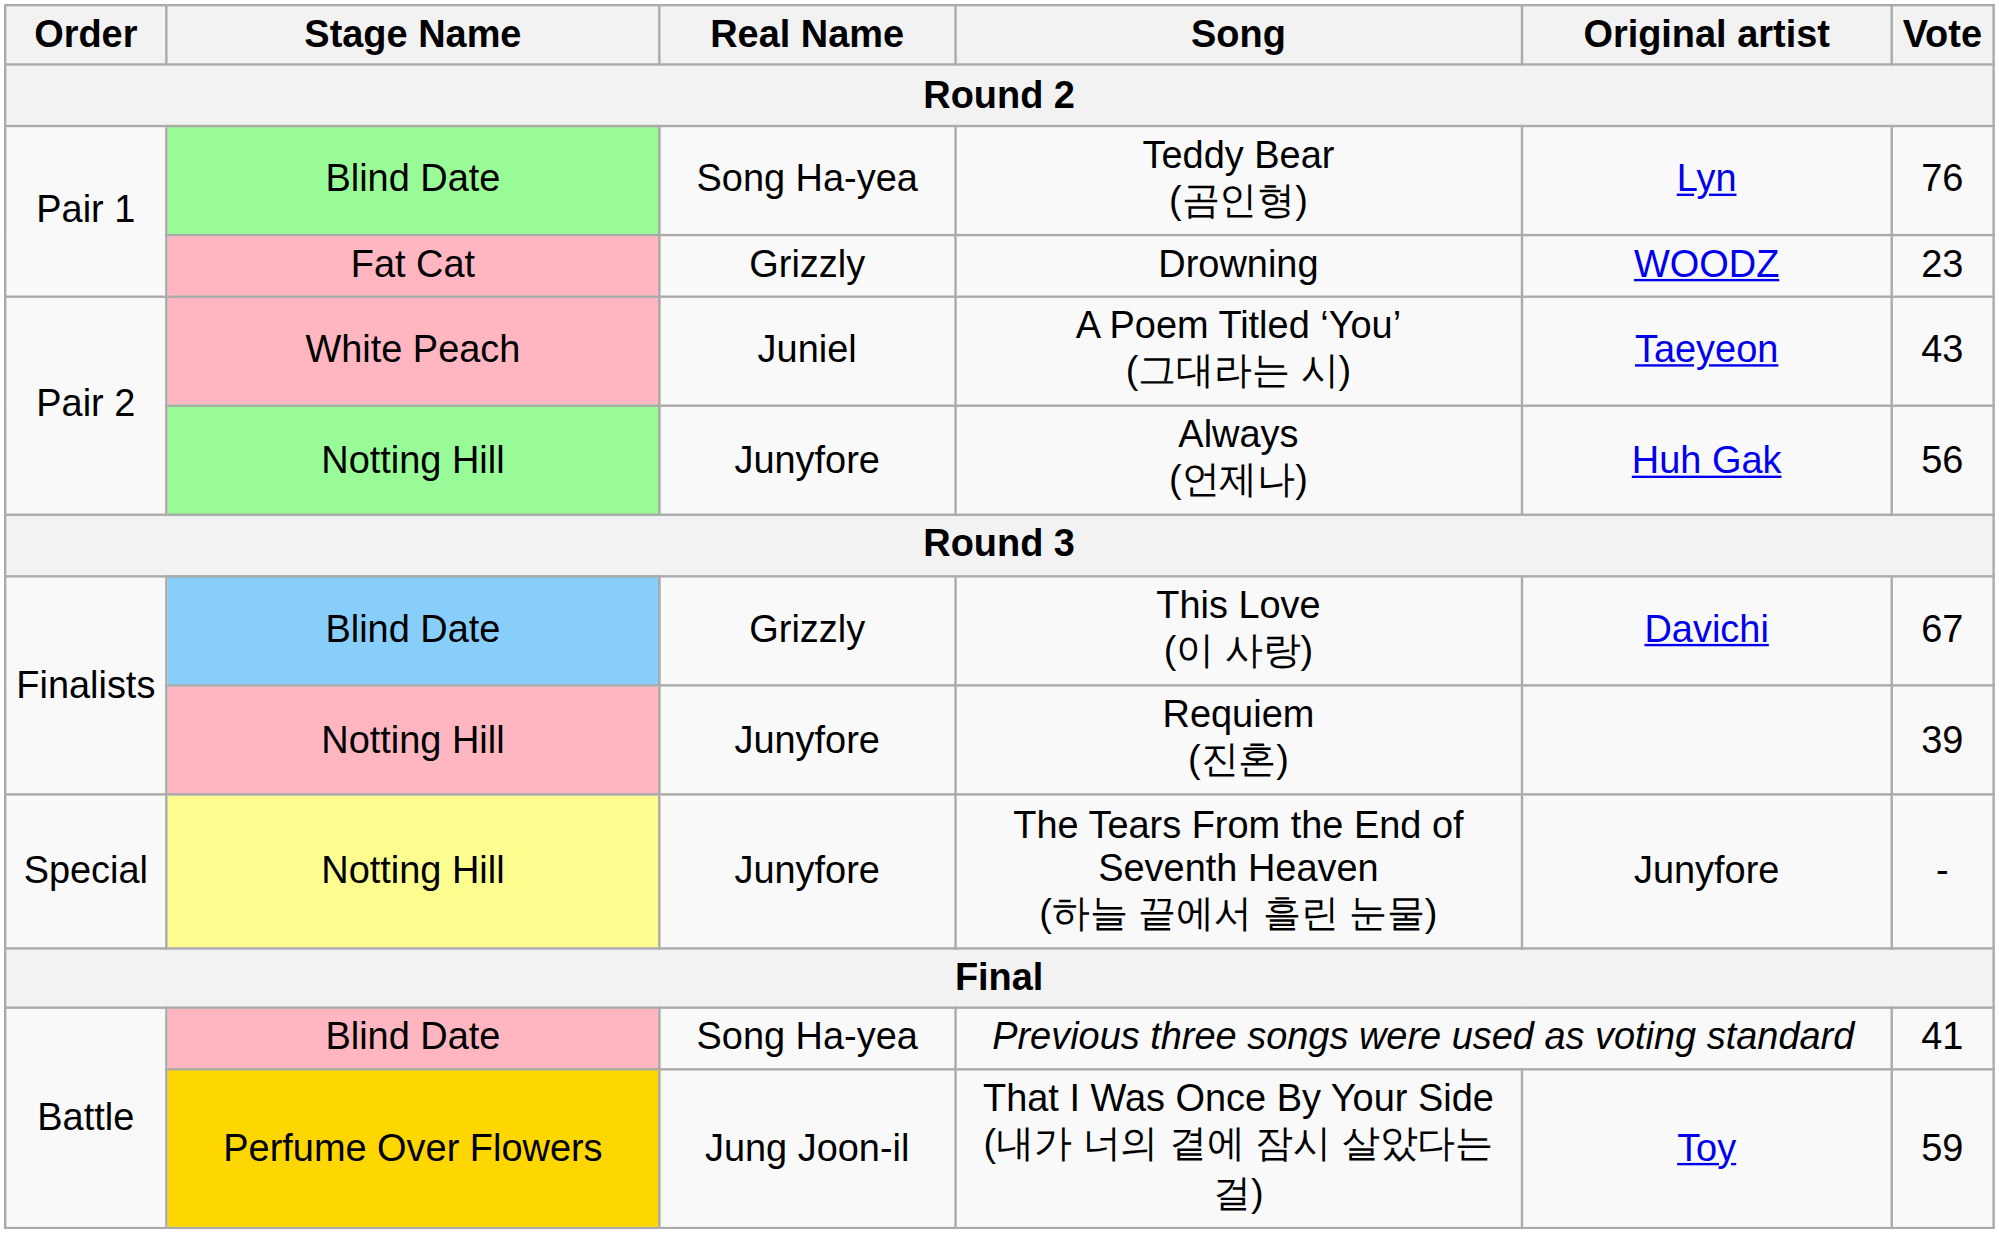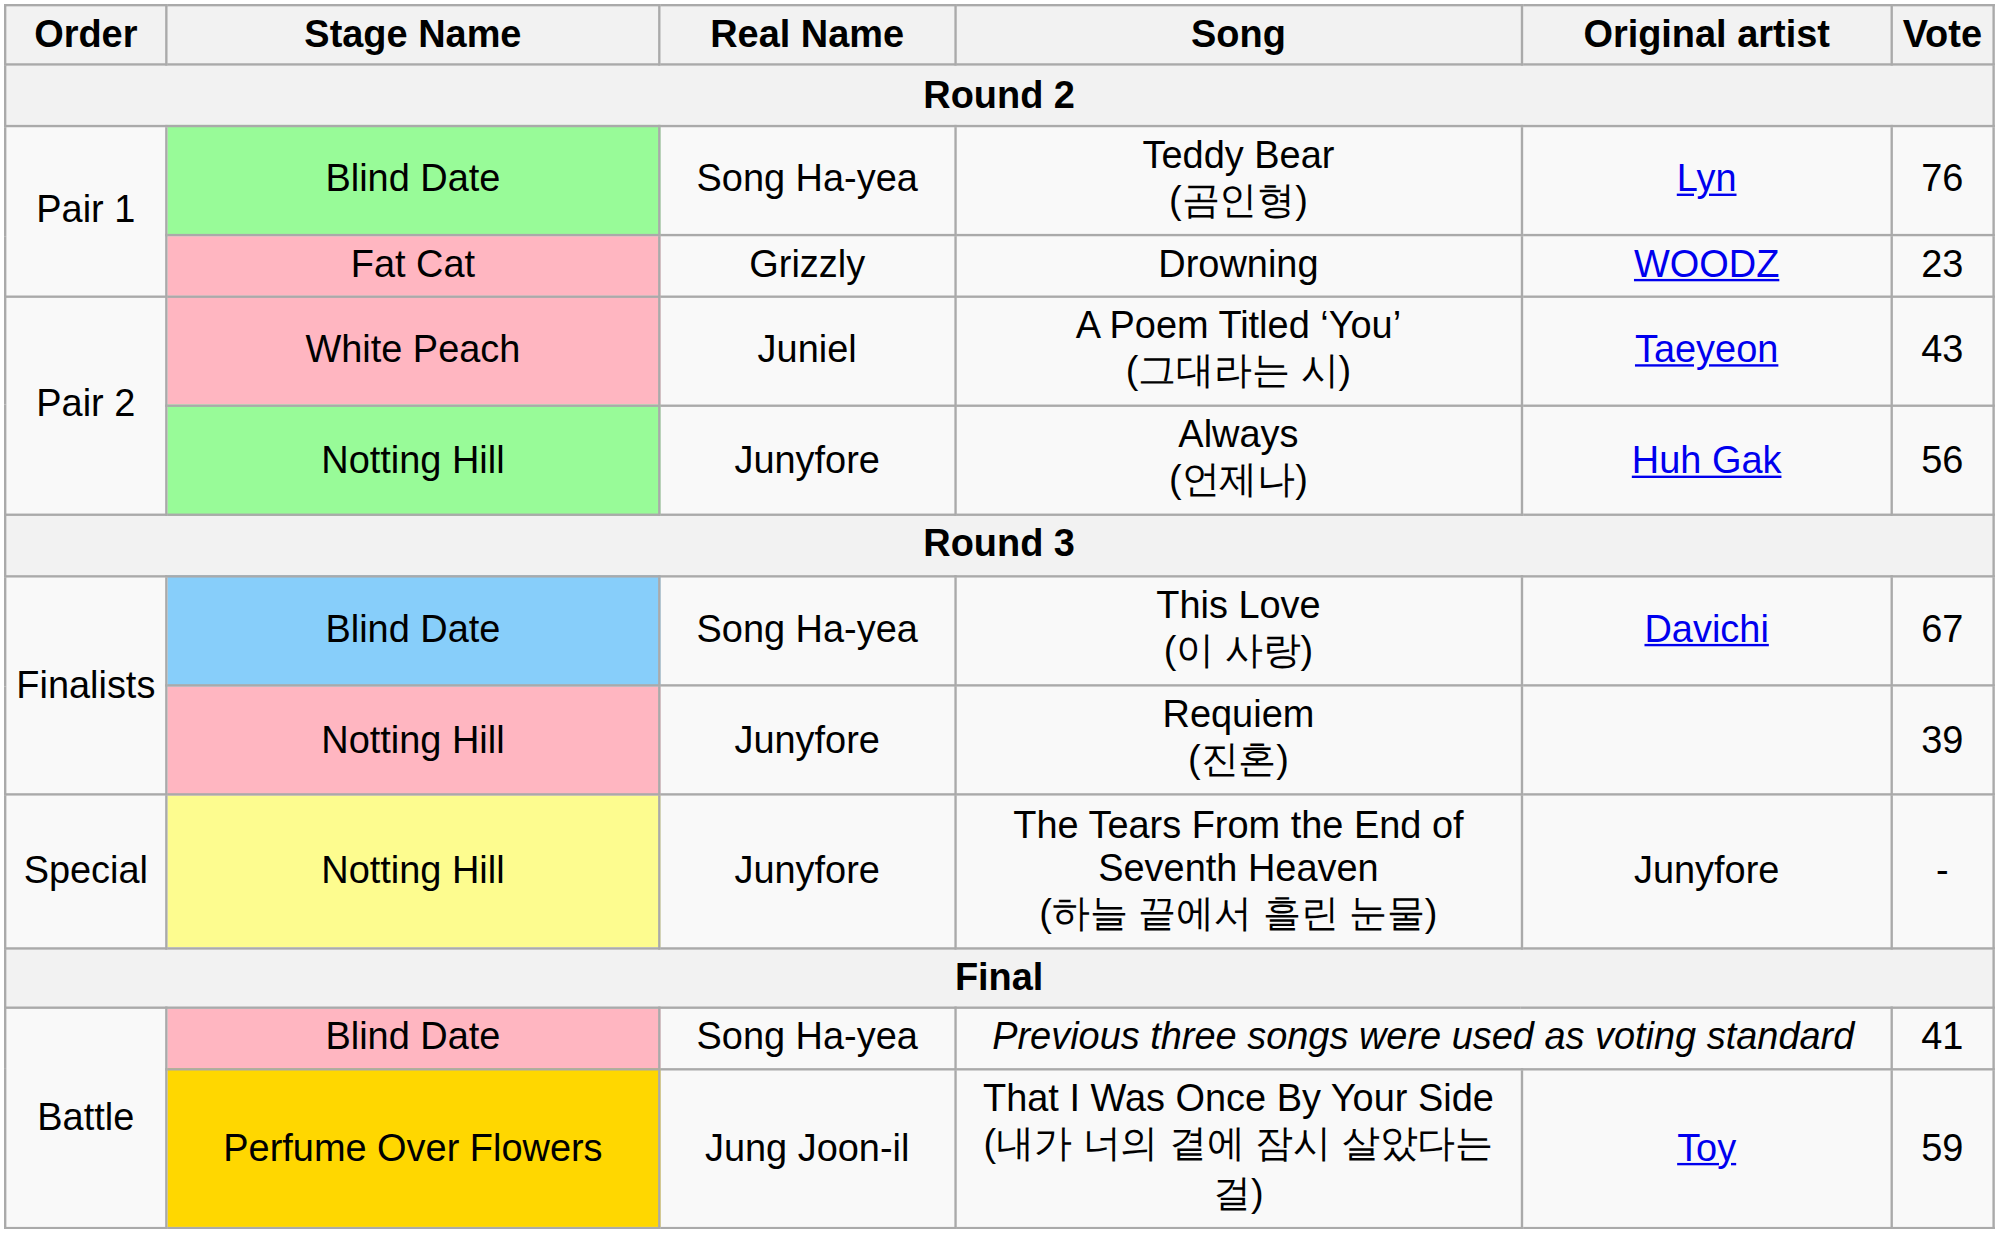This Love (이 사랑) | Real Name: Grizzly -> Song Ha-yea
